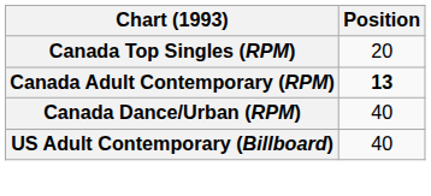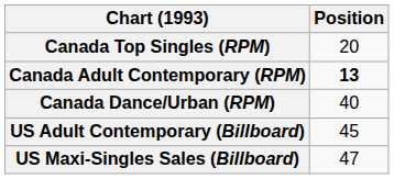US Adult Contemporary (Billboard) | Position: 40 -> 45
+ row: US Maxi-Singles Sales (Billboard) | 47
